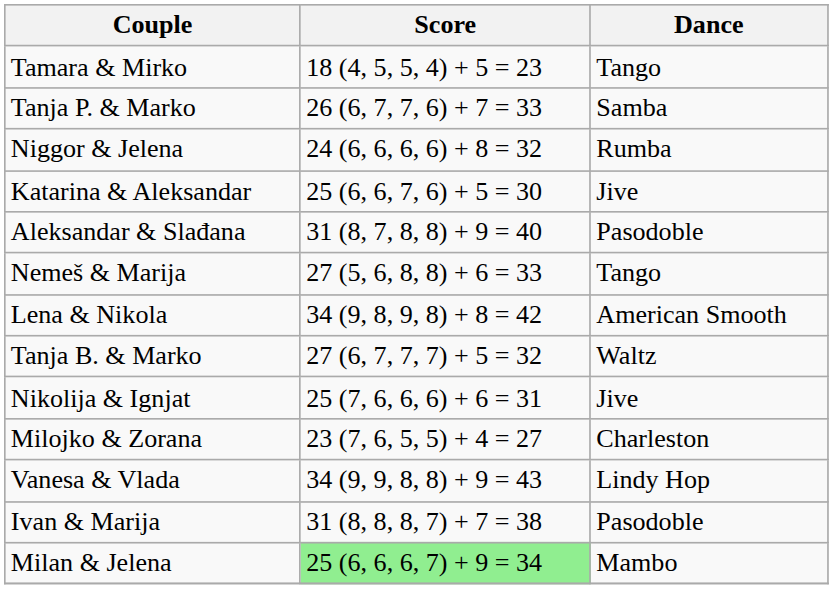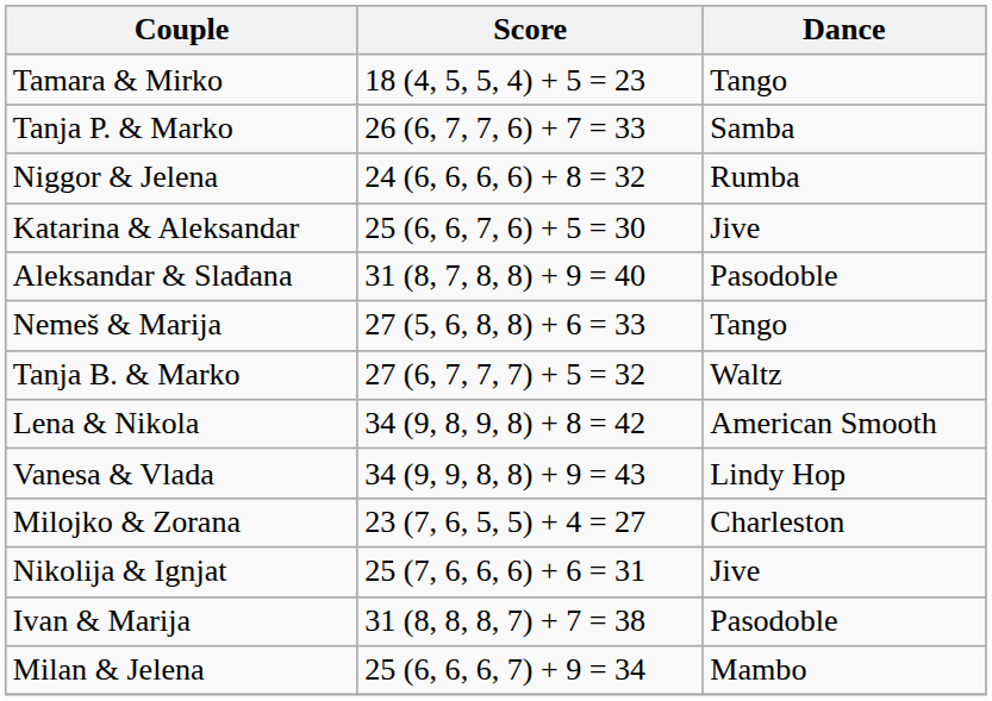rows swapped: Tanja B. & Marko <-> Lena & Nikola
rows swapped: Nikolija & Ignjat <-> Vanesa & Vlada
Milan & Jelena | Score: lightgreen background -> no background
